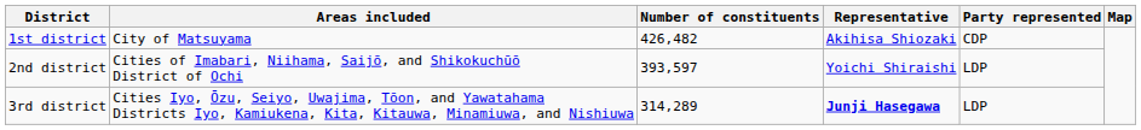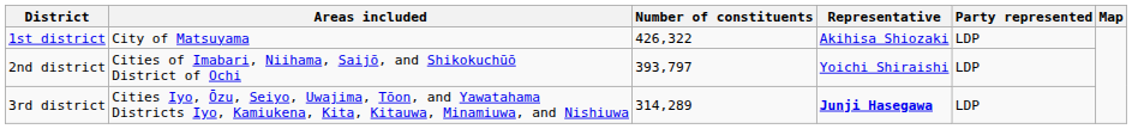1st district | Number of constituents: 426,482 -> 426,322
1st district | Party represented: CDP -> LDP
2nd district | Number of constituents: 393,597 -> 393,797
